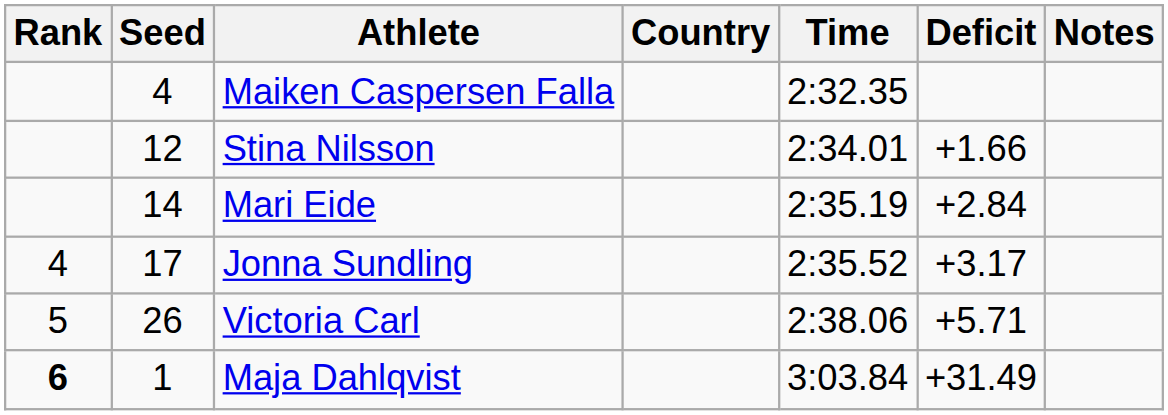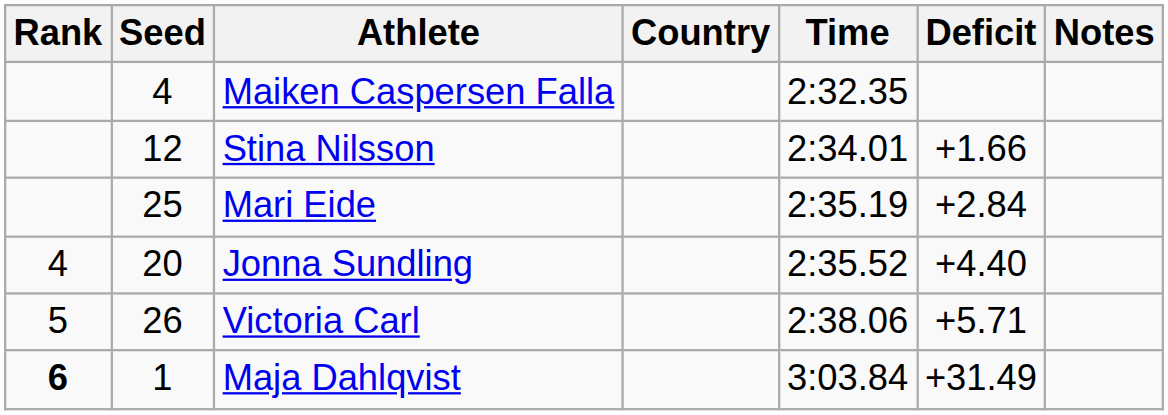Mari Eide | Seed: 14 -> 25
Jonna Sundling | Seed: 17 -> 20
Jonna Sundling | Deficit: +3.17 -> +4.40
